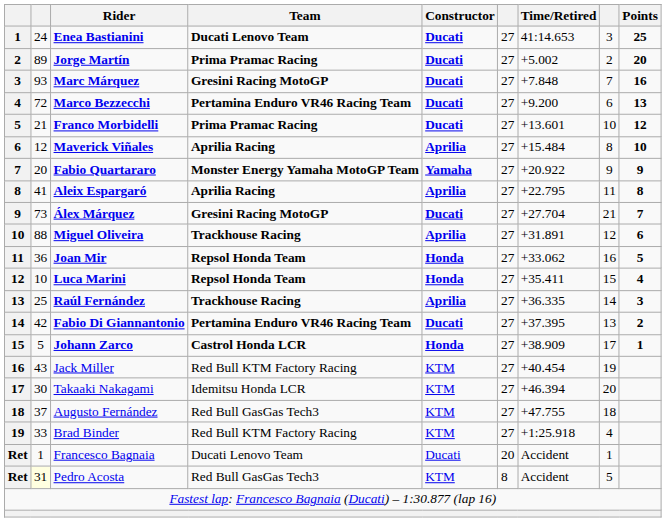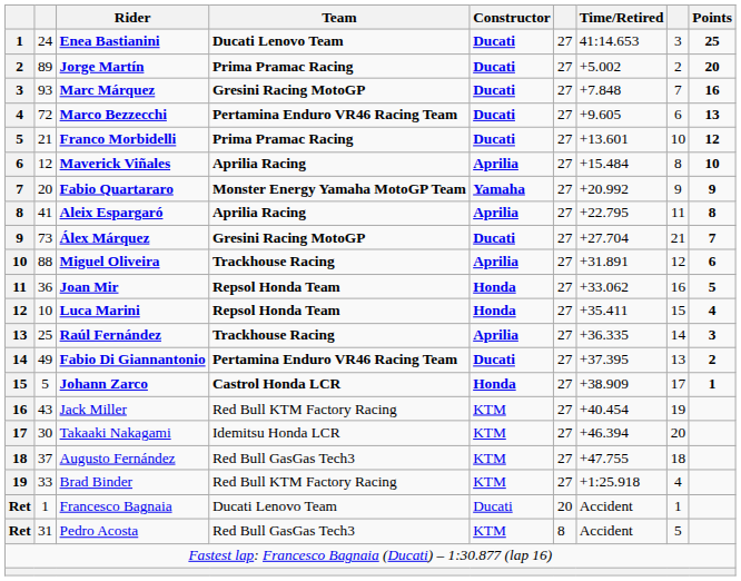Marco Bezzecchi | Time/Retired: +9.200 -> +9.605
Fabio Quartararo | Time/Retired: +20.922 -> +20.992
Fabio Di Giannantonio | column 2: 42 -> 49
Pedro Acosta | column 2: lightyellow background -> no background
